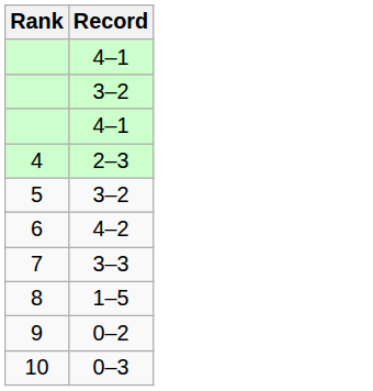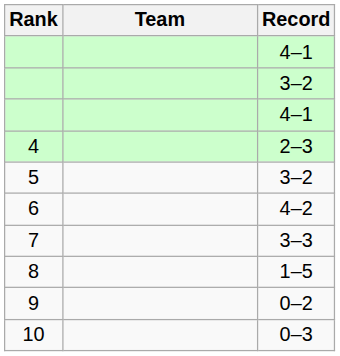+ column: Team
